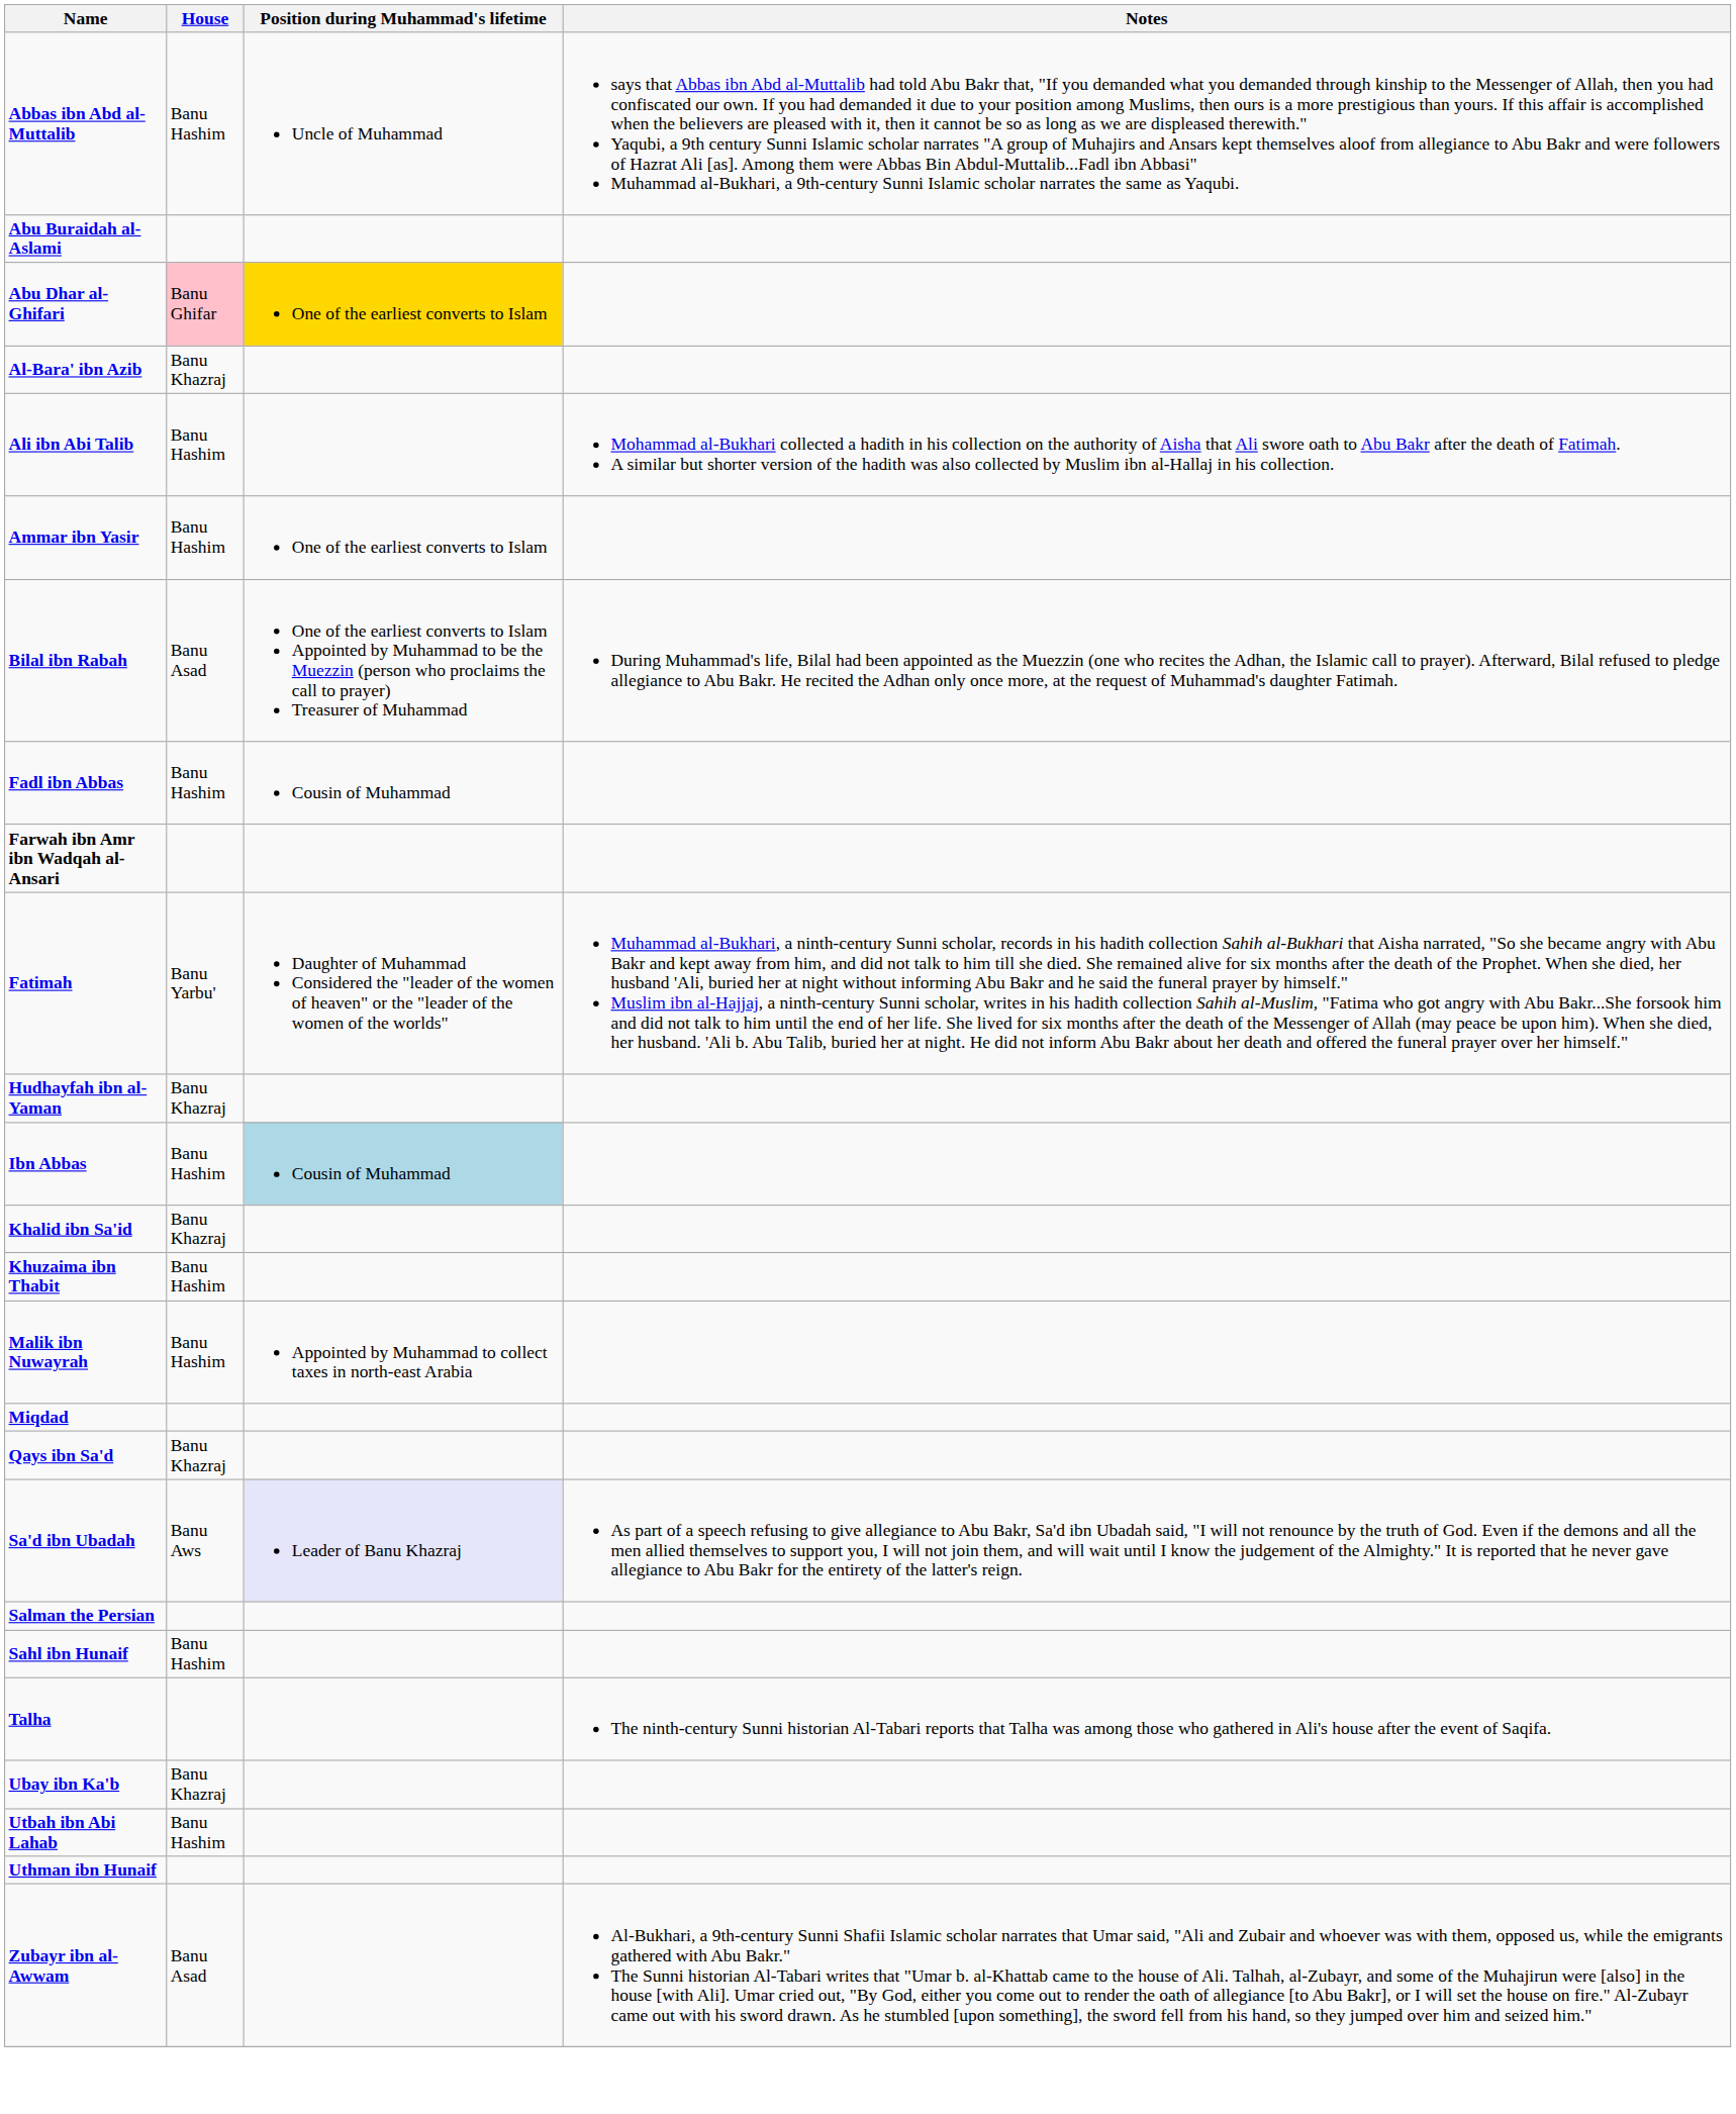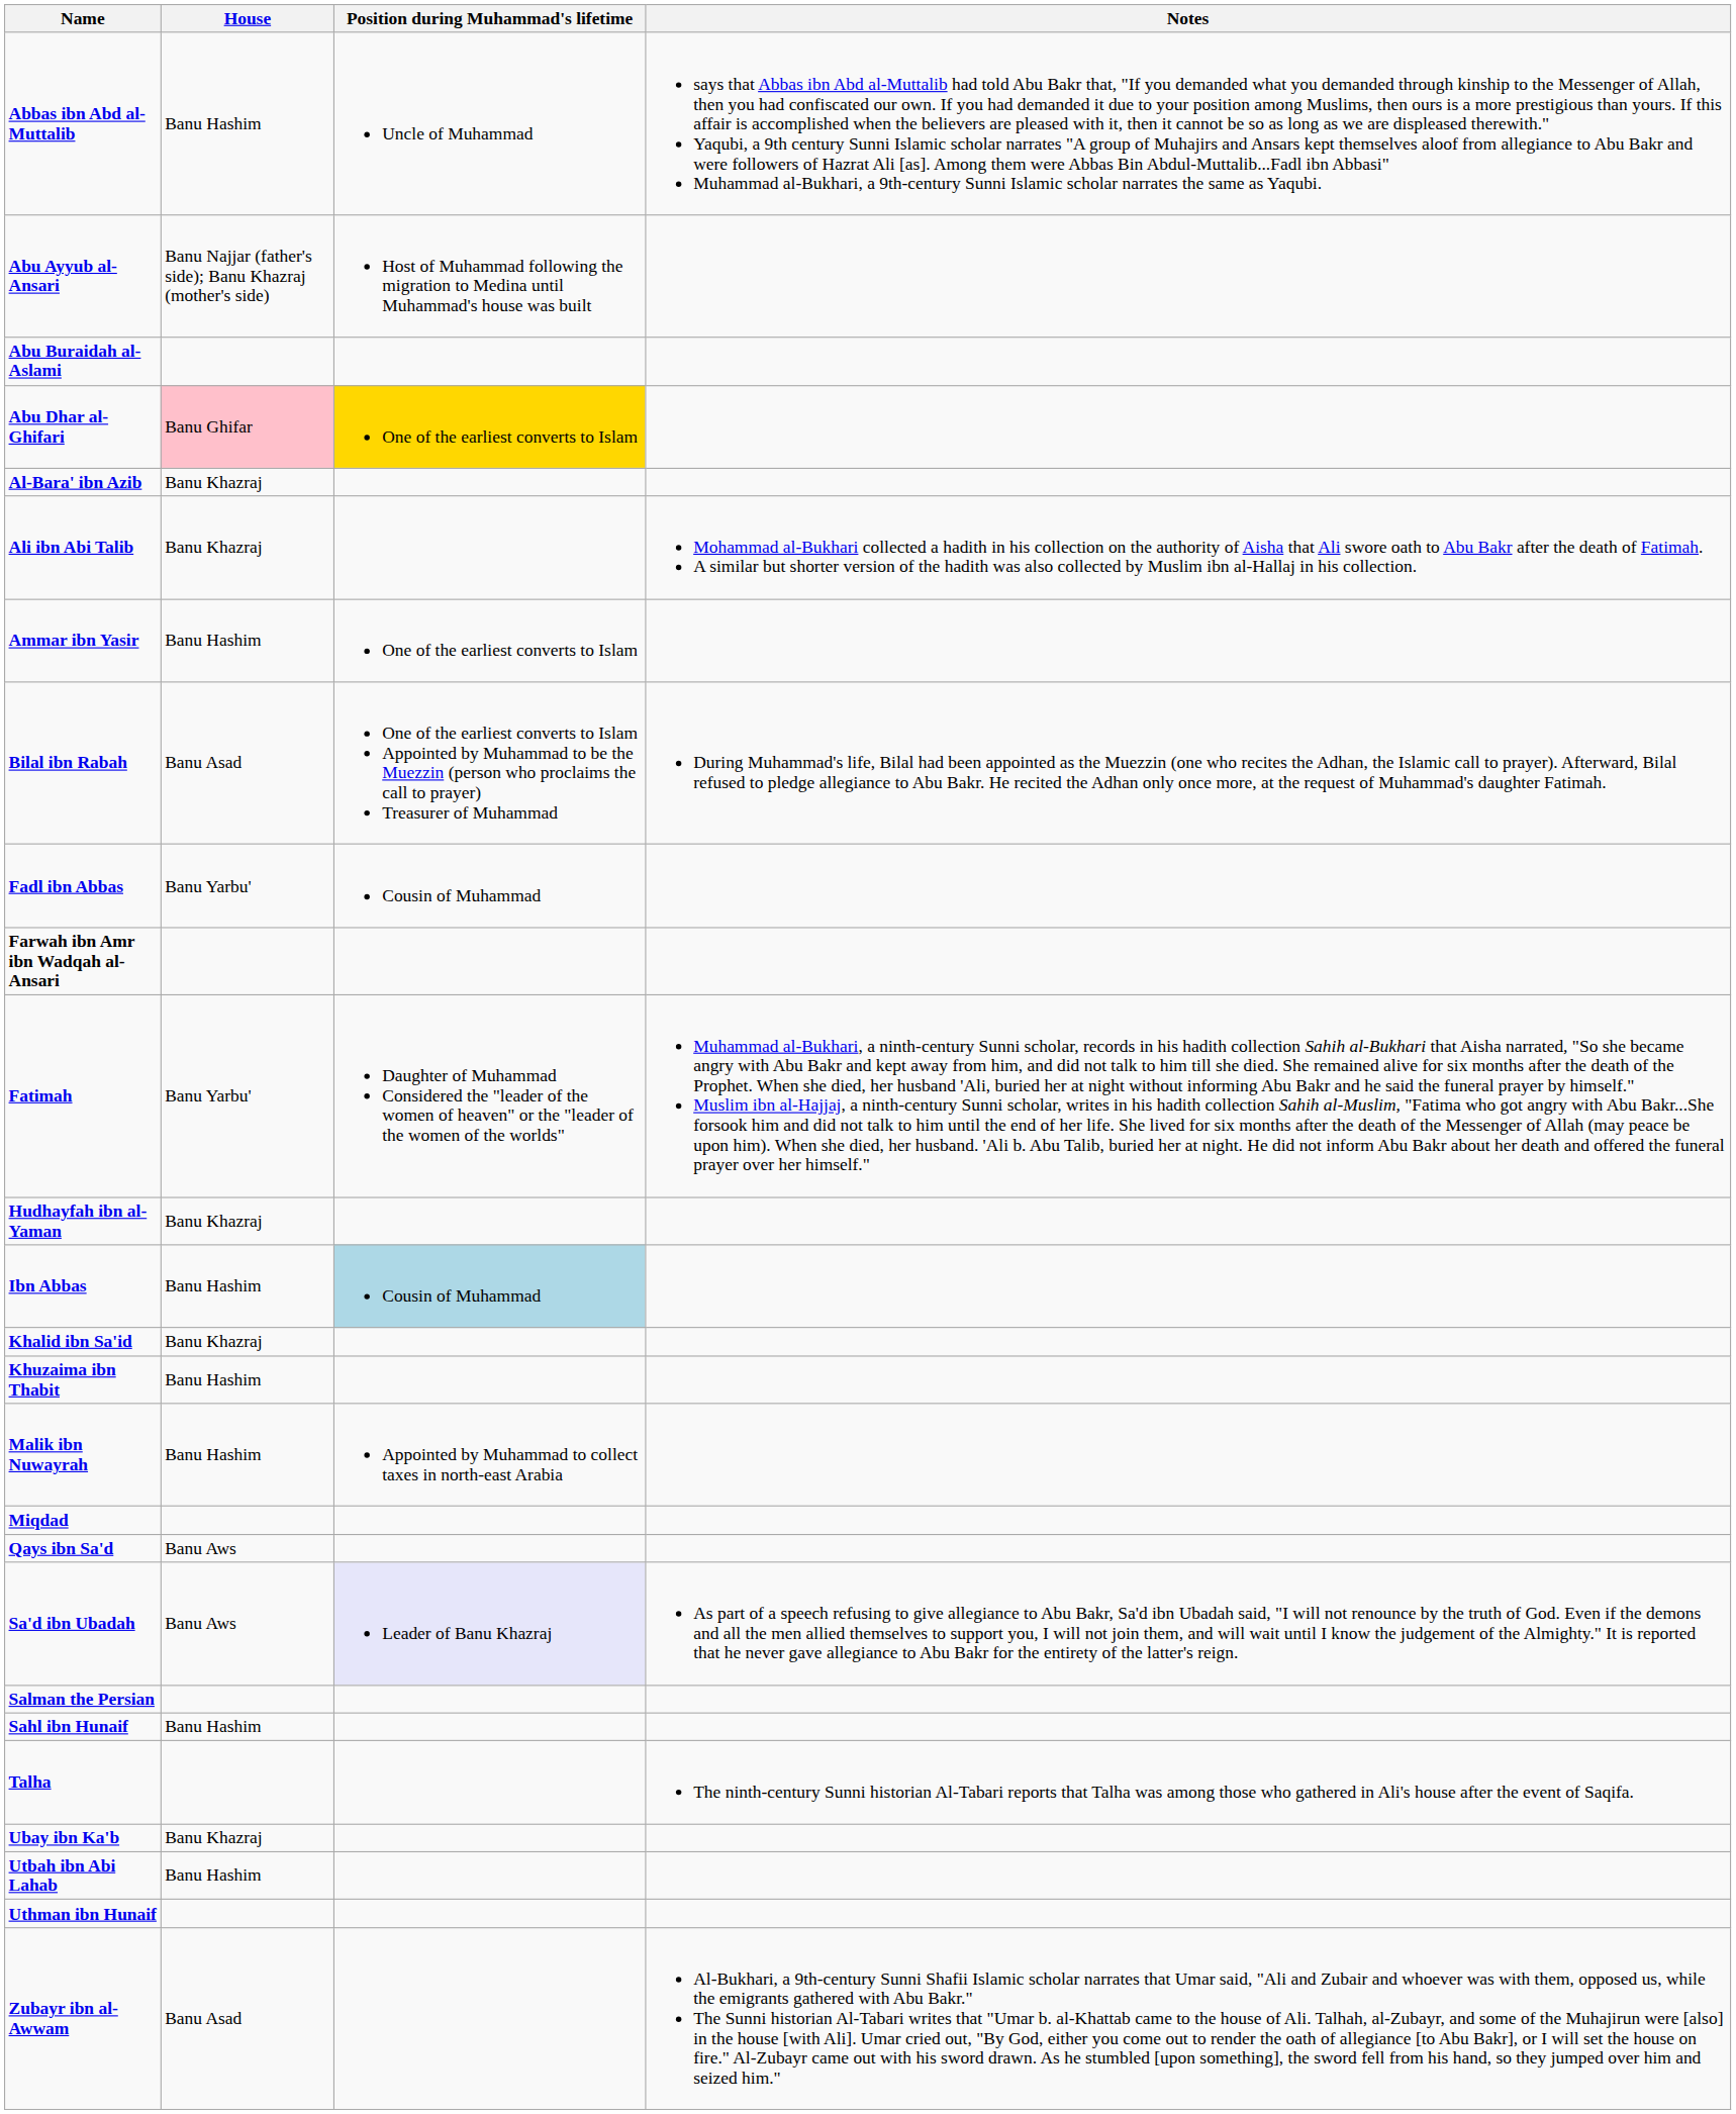+ row: Abu Ayyub al-Ansari | Banu Najjar (father's side); Banu Khazraj (mother's side) | Host of Muhammad following the migration to Medina until Muhammad's house was built
Ali ibn Abi Talib | House: Banu Hashim -> Banu Khazraj
Fadl ibn Abbas | House: Banu Hashim -> Banu Yarbu'
Qays ibn Sa'd | House: Banu Khazraj -> Banu Aws
